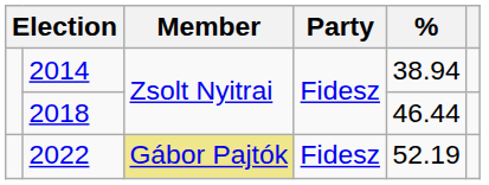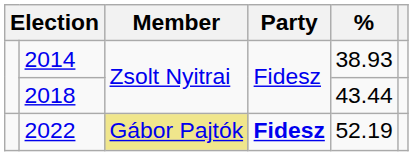2014 | %: 38.94 -> 38.93
2018 | %: 46.44 -> 43.44
2022 | Party: normal -> bold
